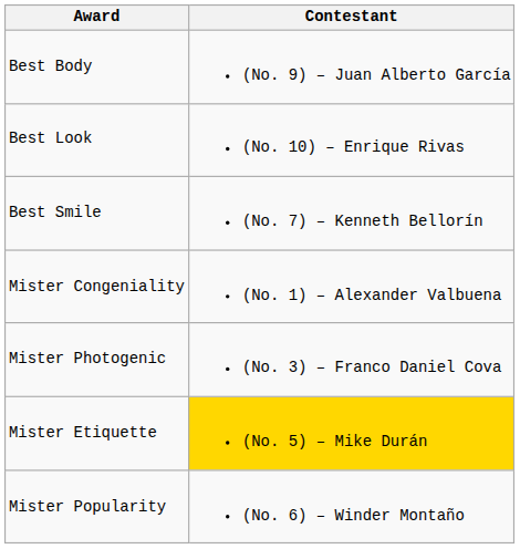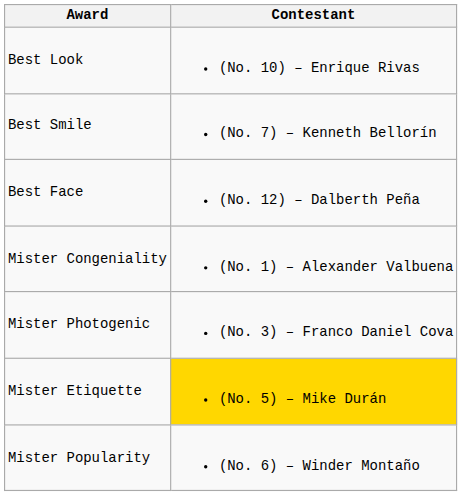- row: Best Body | (No. 9) – Juan Alberto García
+ row: Best Face | (No. 12) – Dalberth Peña
